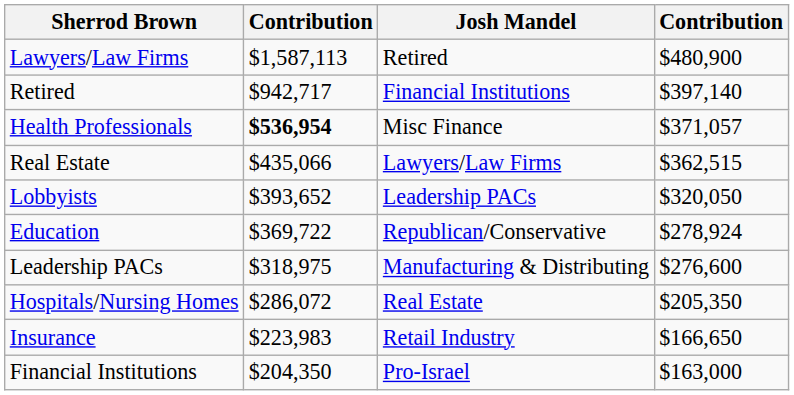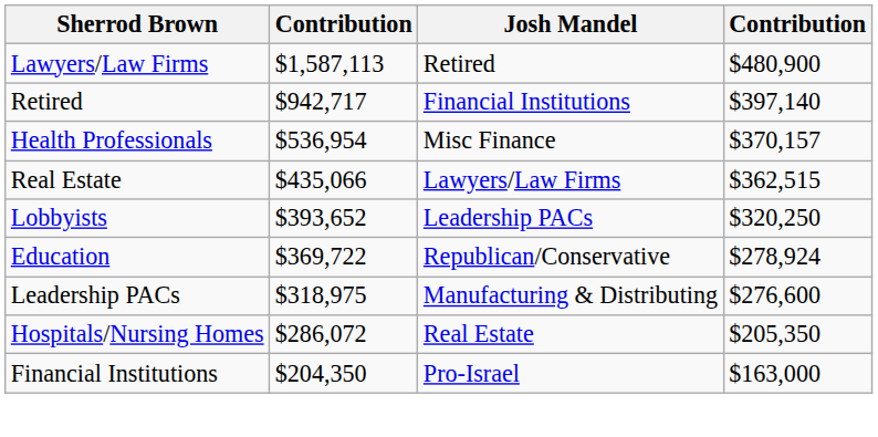Health Professionals | column 2: bold -> normal
Health Professionals | column 4: $371,057 -> $370,157
Lobbyists | column 4: $320,050 -> $320,250
- row: Insurance | $223,983 | Retail Industry | $166,650
